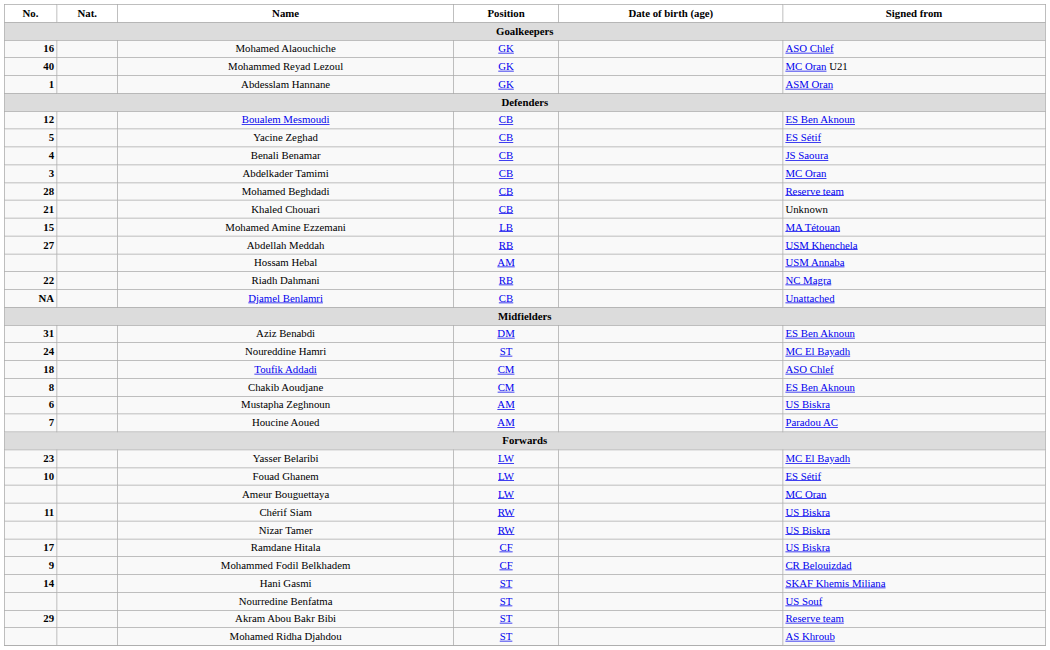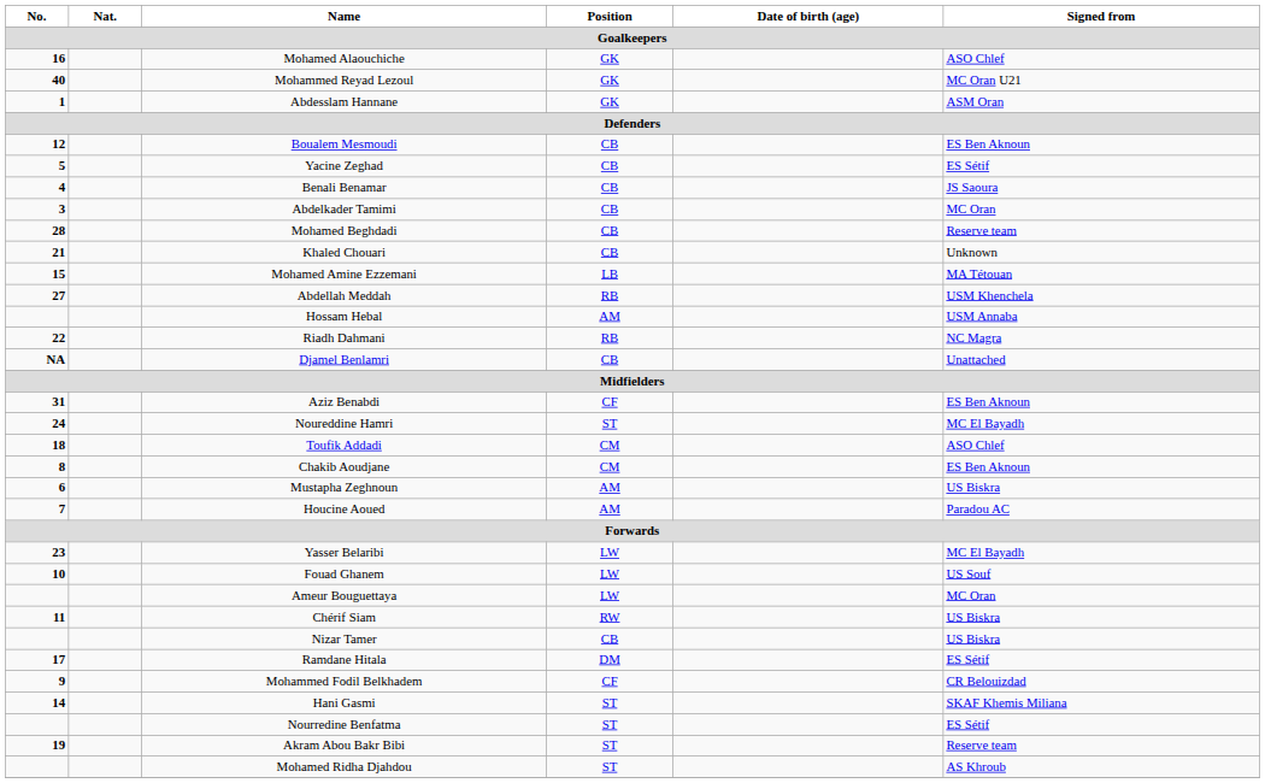Aziz Benabdi | Position: DM -> CF
Fouad Ghanem | Signed from: ES Sétif -> US Souf
Nizar Tamer | Position: RW -> CB
Ramdane Hitala | Position: CF -> DM
Ramdane Hitala | Signed from: US Biskra -> ES Sétif
Nourredine Benfatma | Signed from: US Souf -> ES Sétif
Akram Abou Bakr Bibi | No.: 29 -> 19
